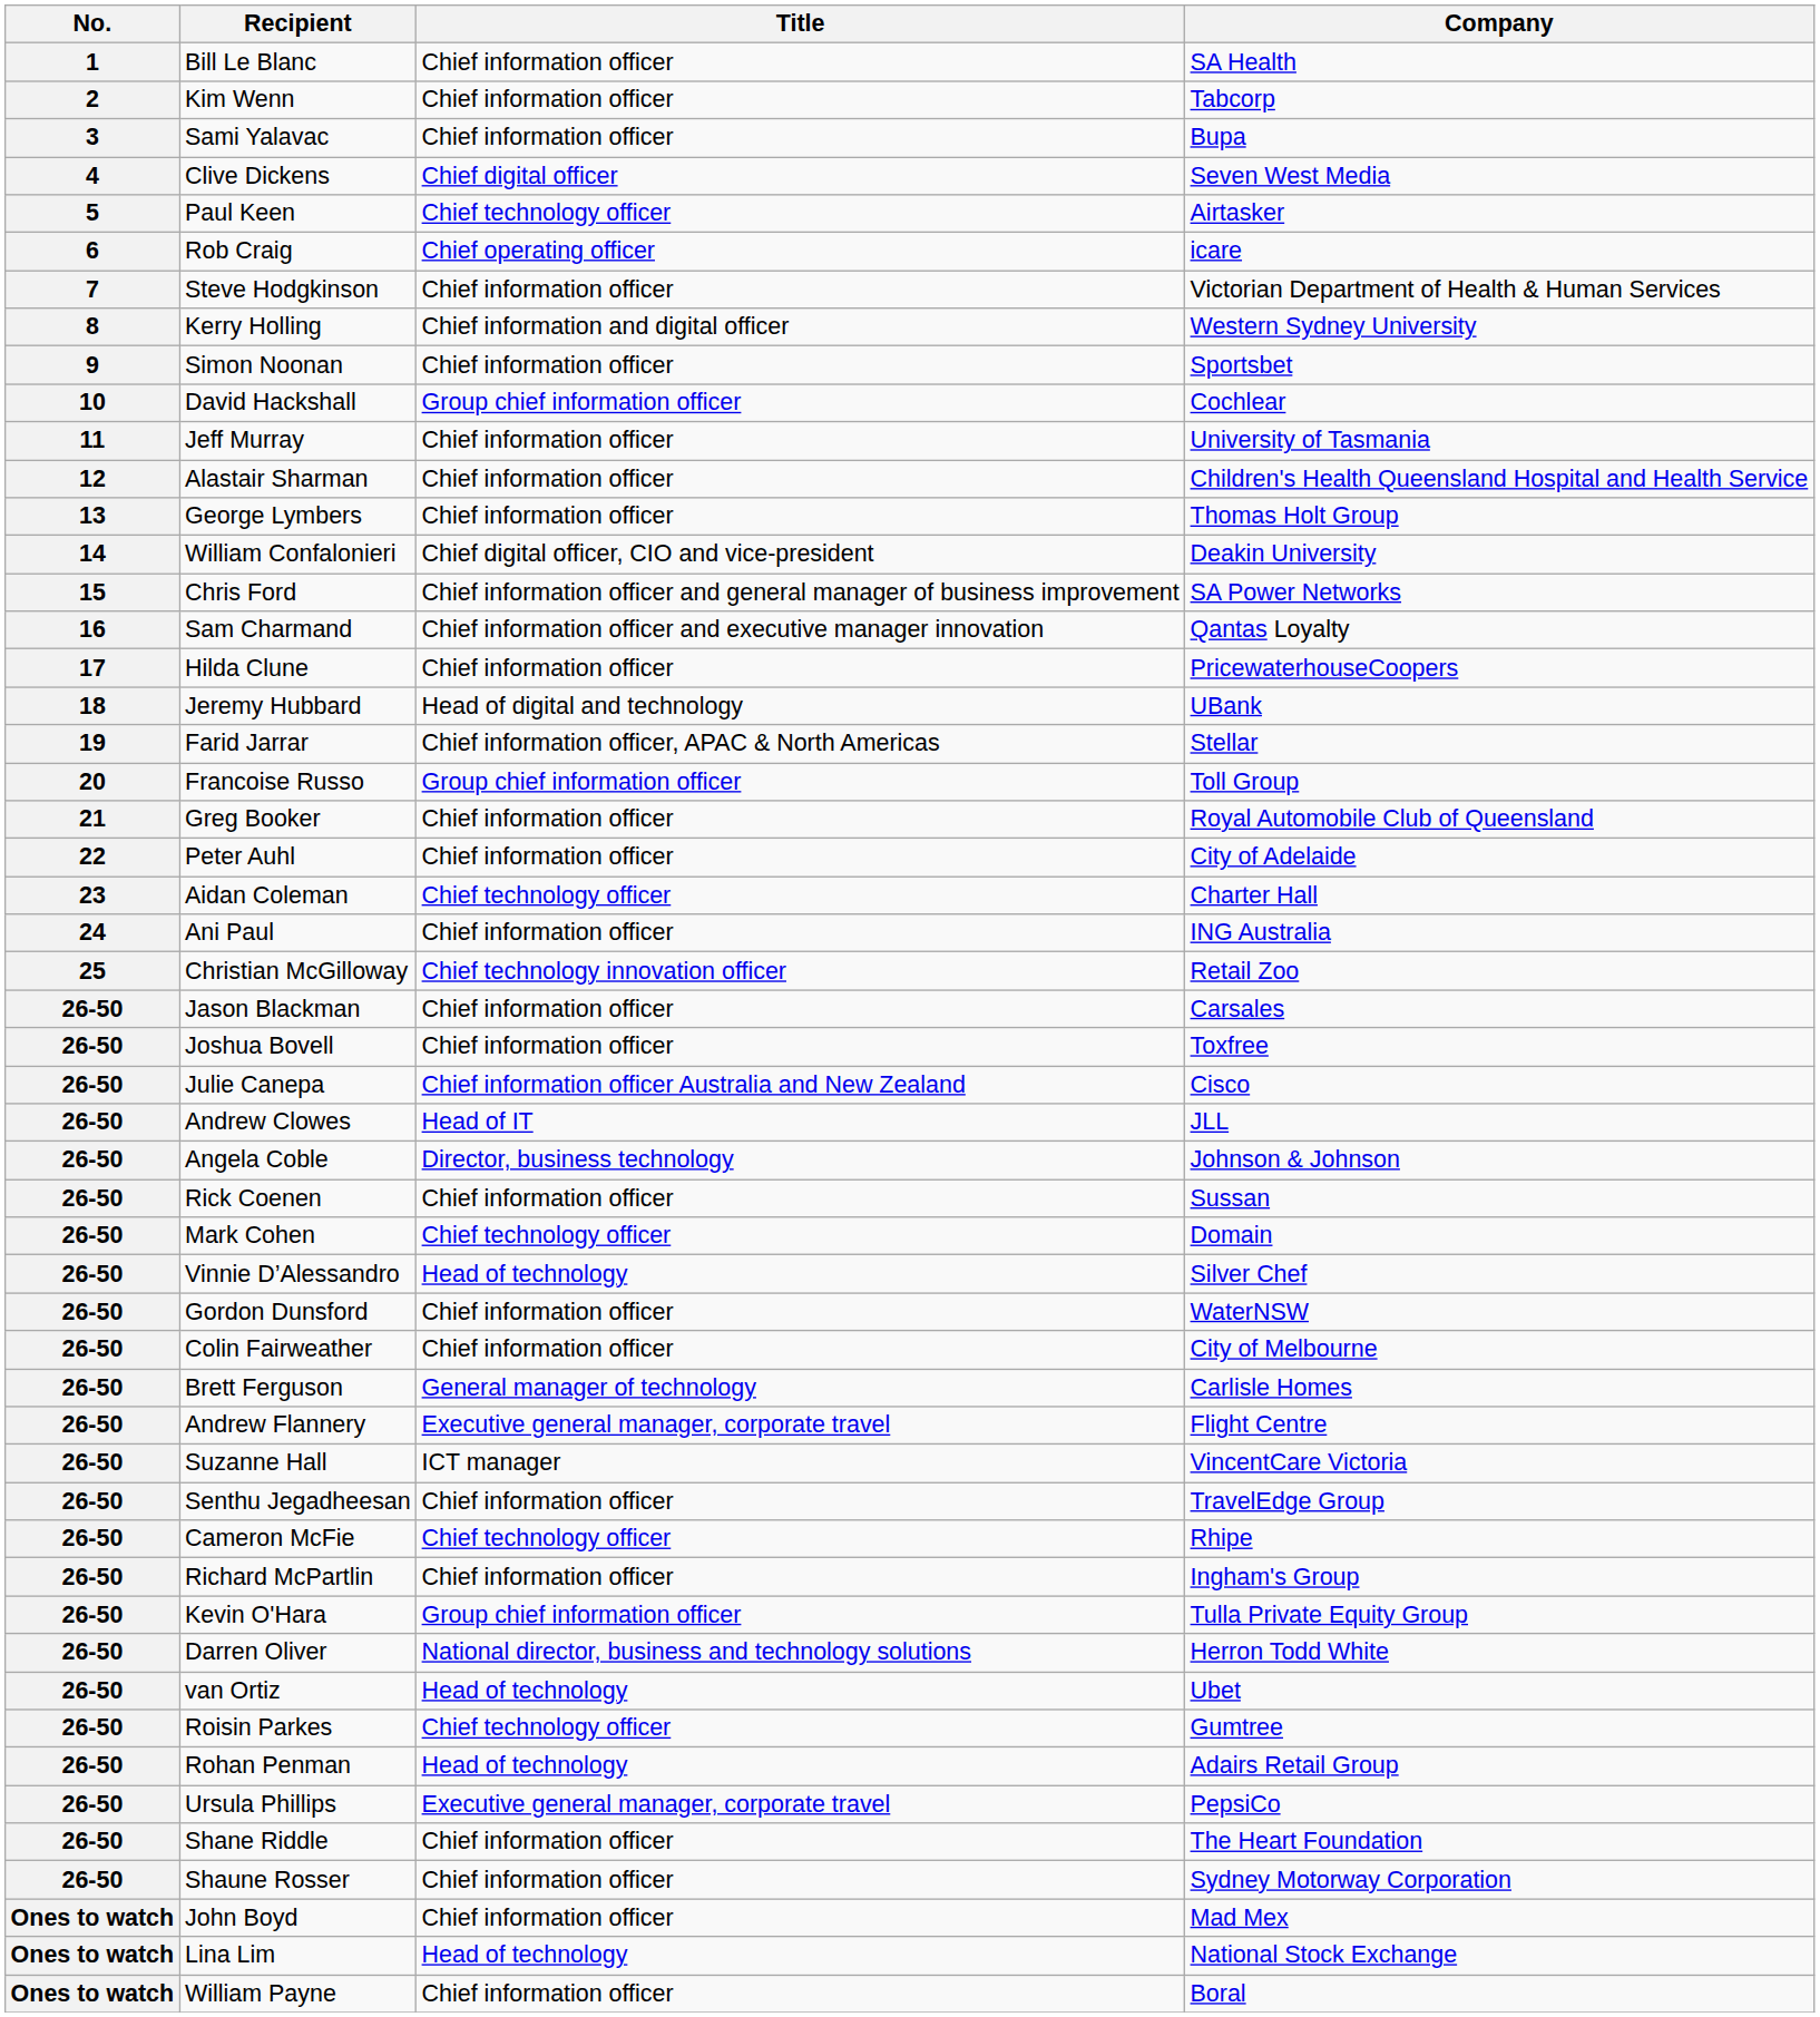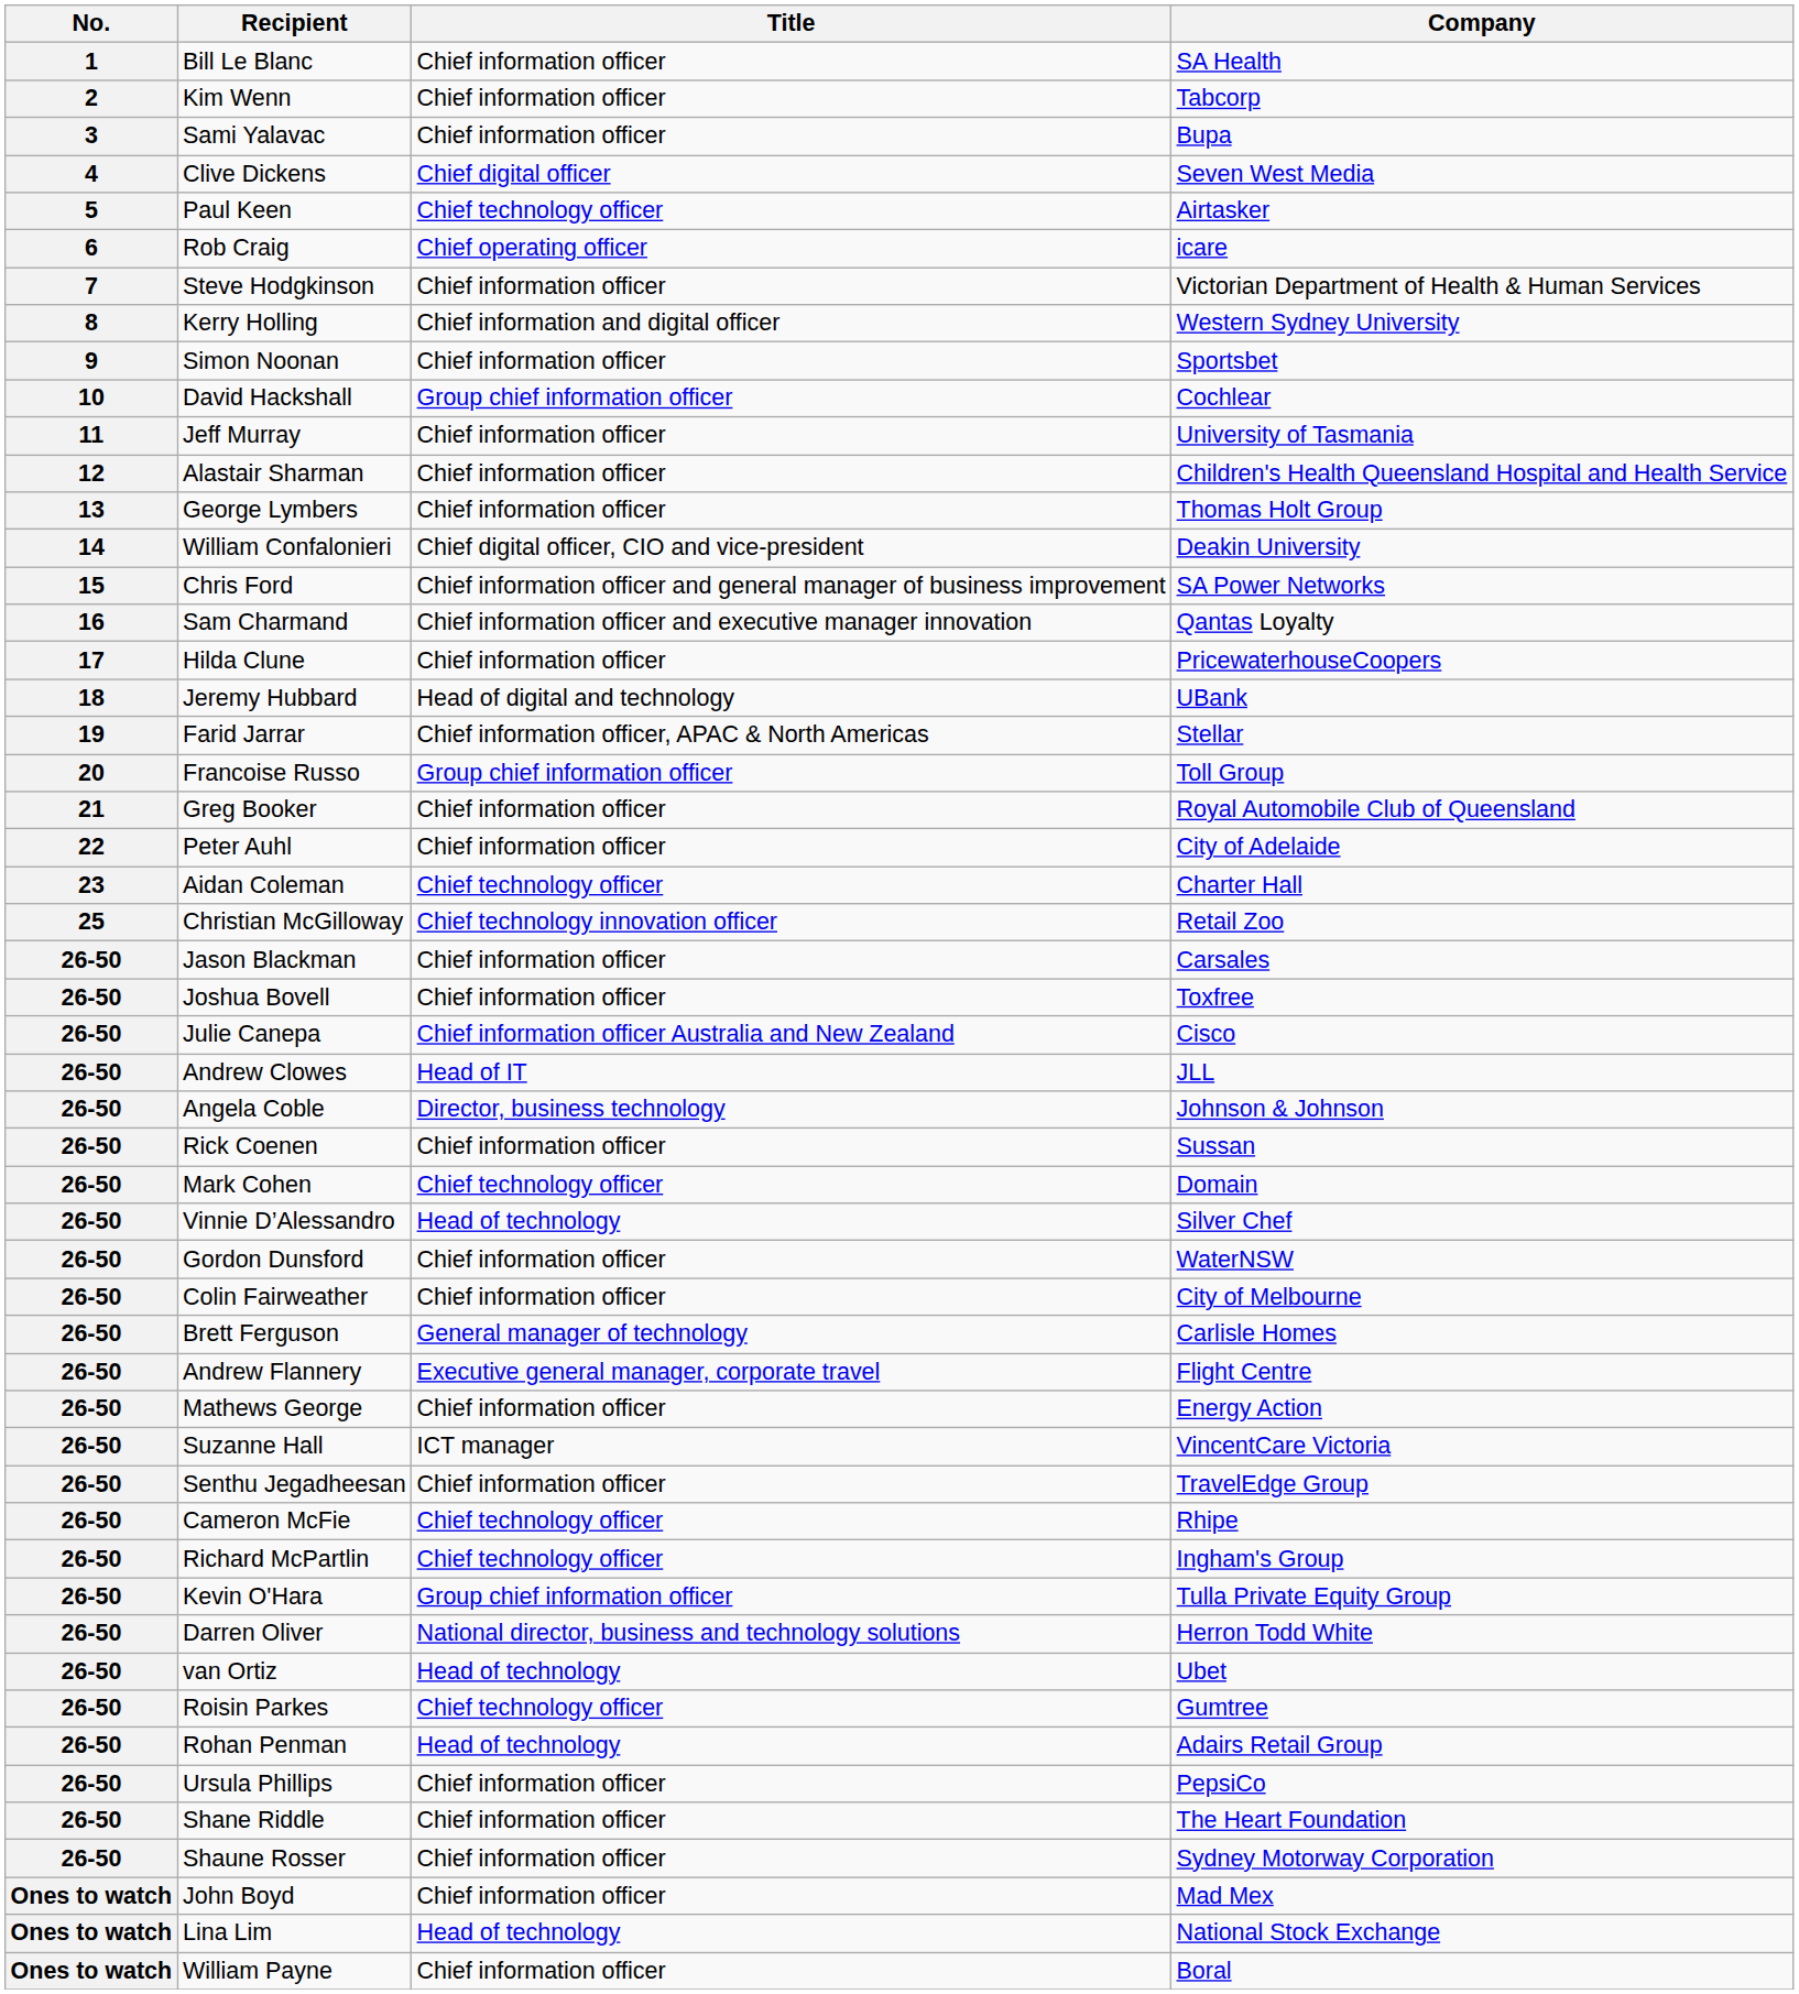- row: 24 | Ani Paul | Chief information officer | ING Australia
+ row: 26-50 | Mathews George | Chief information officer | Energy Action
Richard McPartlin | Title: Chief information officer -> Chief technology officer
Ursula Phillips | Title: Executive general manager, corporate travel -> Chief information officer
